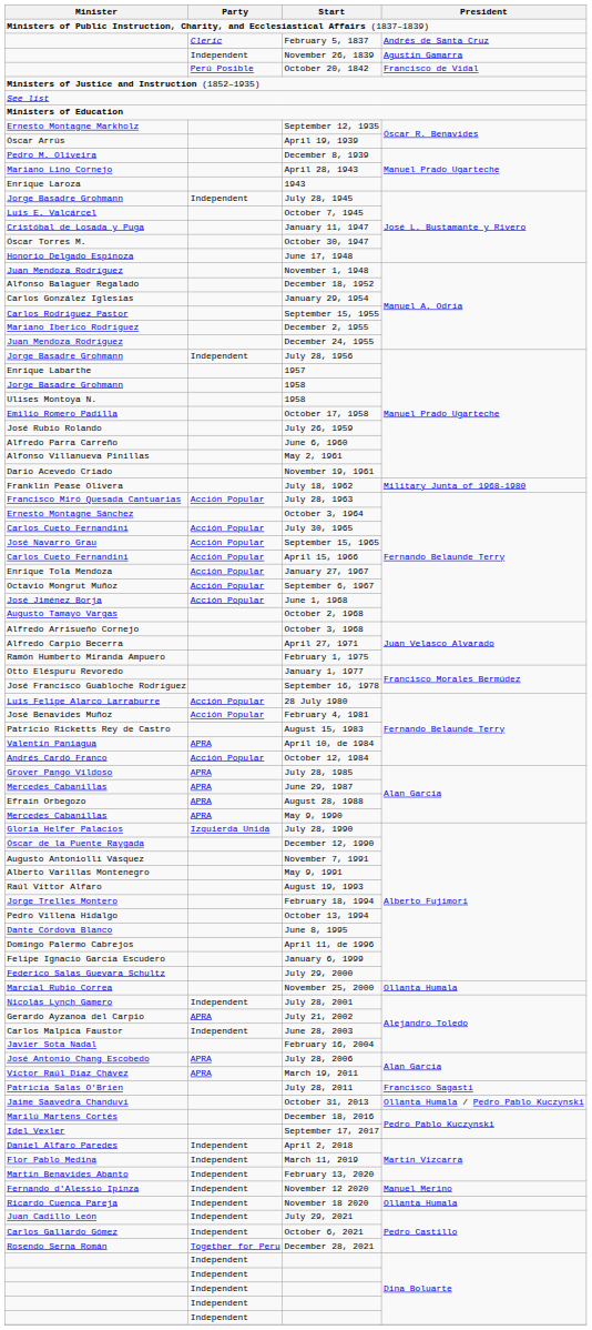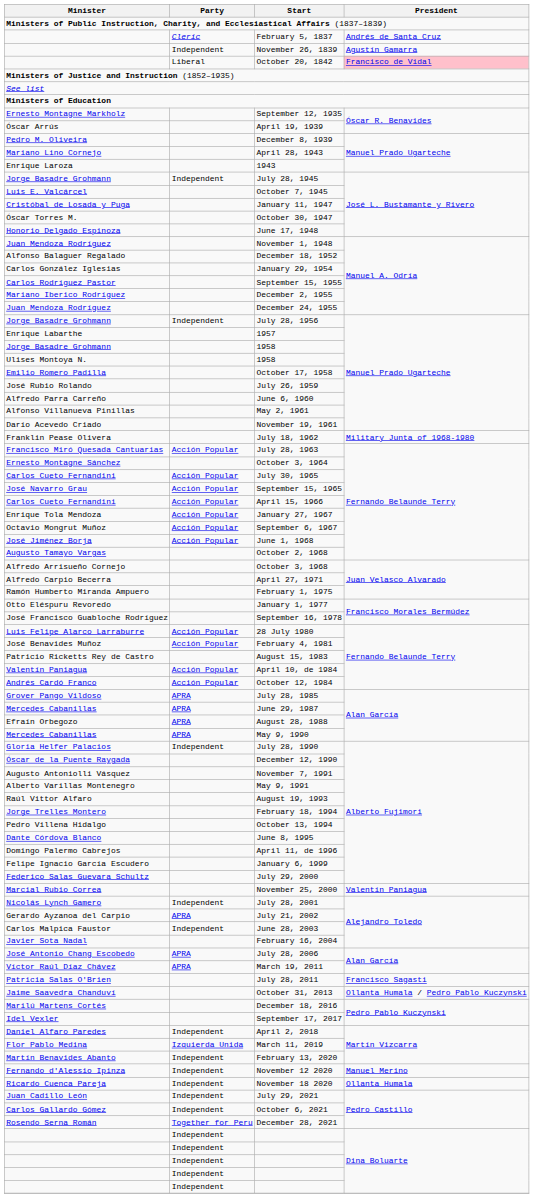October 20, 1842 | Party: Perú Posible -> Liberal
October 20, 1842 | President: no background -> pink background
April 10, de 1984 | Party: APRA -> Acción Popular
July 28, 1990 | Party: Izquierda Unida -> Independent
November 25, 2000 | President: Ollanta Humala -> Valentín Paniagua
March 11, 2019 | Party: Independent -> Izquierda Unida
